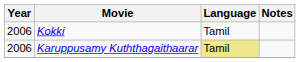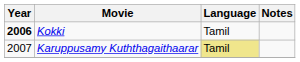Kokki | Year: normal -> bold
Karuppusamy Kuththagaithaarar | Year: 2006 -> 2007
